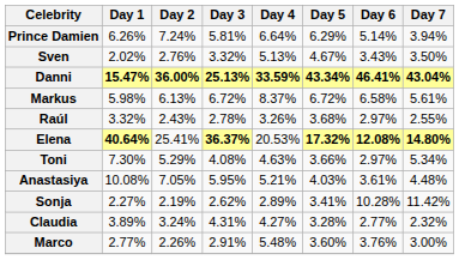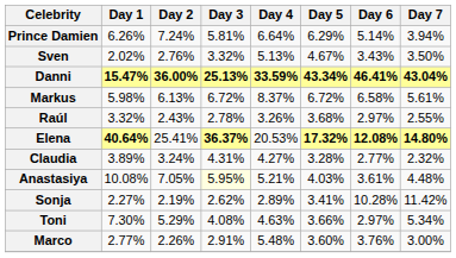rows swapped: Claudia <-> Toni
Anastasiya | Day 3: no background -> lightyellow background
